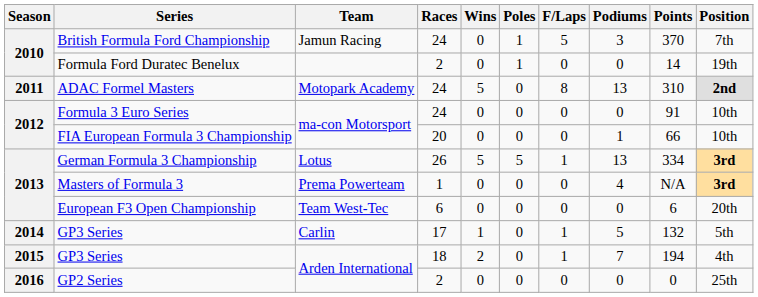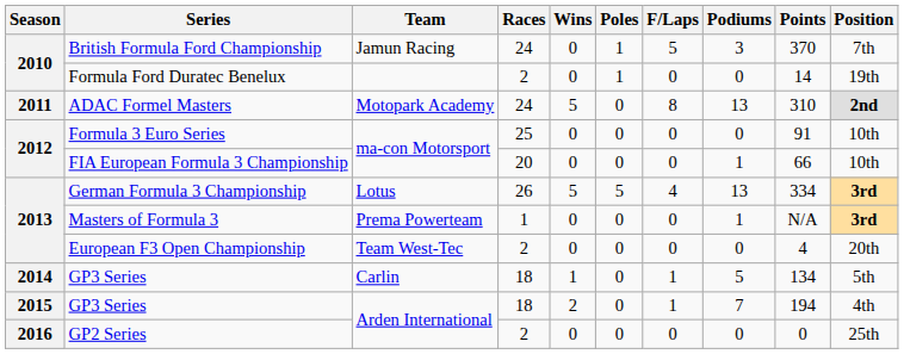Formula 3 Euro Series | Races: 24 -> 25
German Formula 3 Championship | F/Laps: 1 -> 4
Masters of Formula 3 | Podiums: 4 -> 1
European F3 Open Championship | Races: 6 -> 2
European F3 Open Championship | Points: 6 -> 4
GP3 Series / Carlin | Races: 17 -> 18
GP3 Series / Carlin | Points: 132 -> 134
